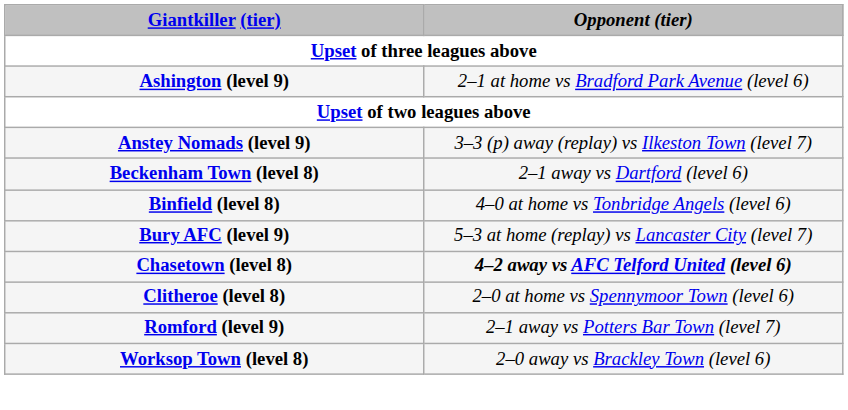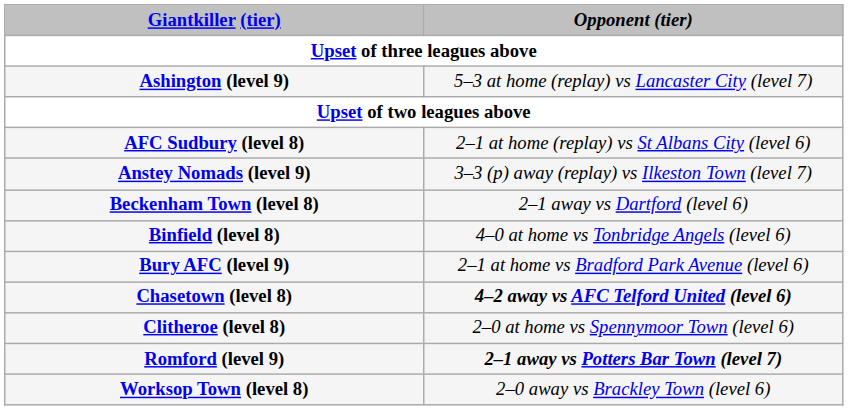Ashington (level 9) | Opponent (tier): 2–1 at home vs Bradford Park Avenue (level 6) -> 5–3 at home (replay) vs Lancaster City (level 7)
+ row: AFC Sudbury (level 8) | 2–1 at home (replay) vs St Albans City (level 6)
Bury AFC (level 9) | Opponent (tier): 5–3 at home (replay) vs Lancaster City (level 7) -> 2–1 at home vs Bradford Park Avenue (level 6)
Romford (level 9) | Opponent (tier): normal -> bold
